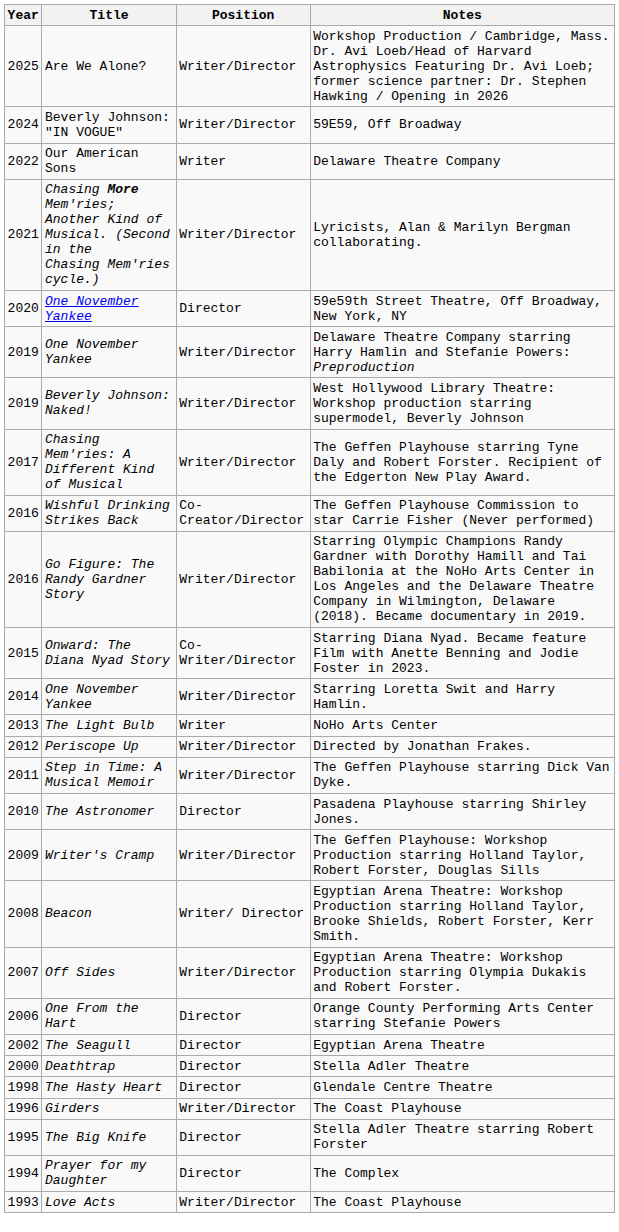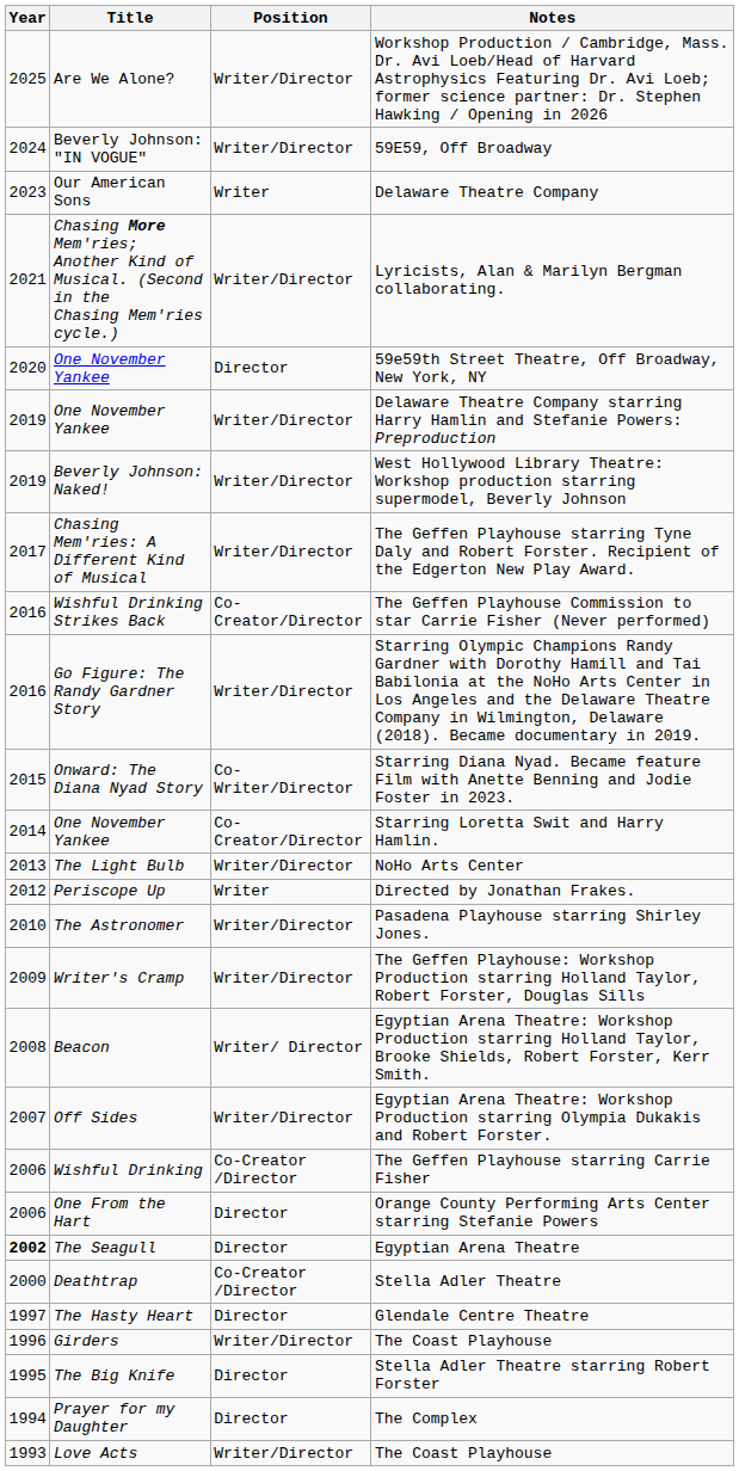Delaware Theatre Company | Year: 2022 -> 2023
Starring Loretta Swit and Harry Hamlin. | Position: Writer/Director -> Co-Creator/Director
NoHo Arts Center | Position: Writer -> Writer/Director
Directed by Jonathan Frakes. | Position: Writer/Director -> Writer
- row: 2011 | Step in Time: A Musical Memoir | Writer/Director | The Geffen Playhouse starring Dick Van Dyke.
Pasadena Playhouse starring Shirley Jones. | Position: Director -> Writer/Director
+ row: 2006 | Wishful Drinking | Co-Creator /Director | The Geffen Playhouse starring Carrie Fisher
Egyptian Arena Theatre | Year: normal -> bold
Stella Adler Theatre | Position: Director -> Co-Creator /Director
Glendale Centre Theatre | Year: 1998 -> 1997
